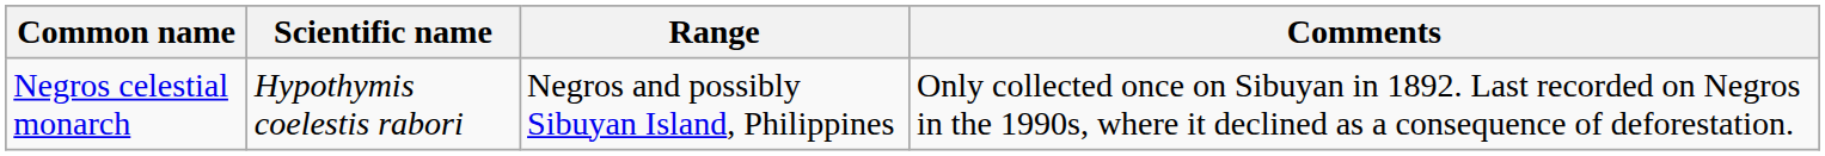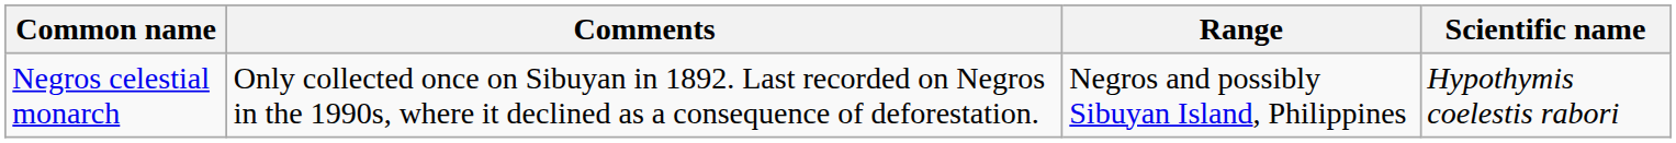columns swapped: Scientific name <-> Comments
